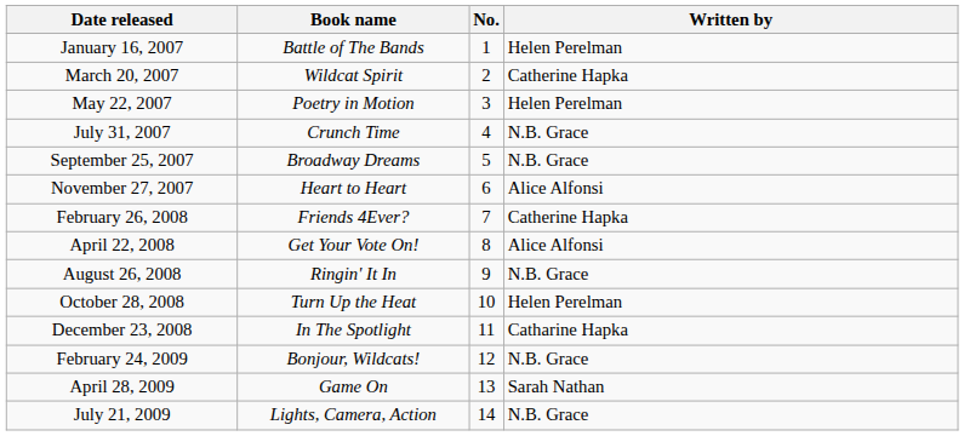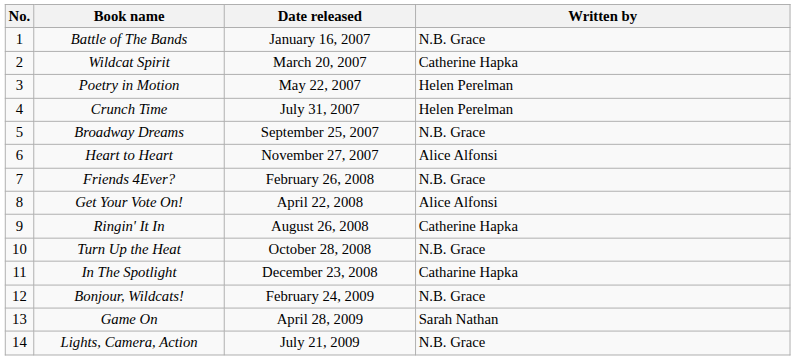columns swapped: No. <-> Date released
Battle of The Bands | Written by: Helen Perelman -> N.B. Grace
Crunch Time | Written by: N.B. Grace -> Helen Perelman
Friends 4Ever? | Written by: Catherine Hapka -> N.B. Grace
Ringin' It In | Written by: N.B. Grace -> Catherine Hapka
Turn Up the Heat | Written by: Helen Perelman -> N.B. Grace
